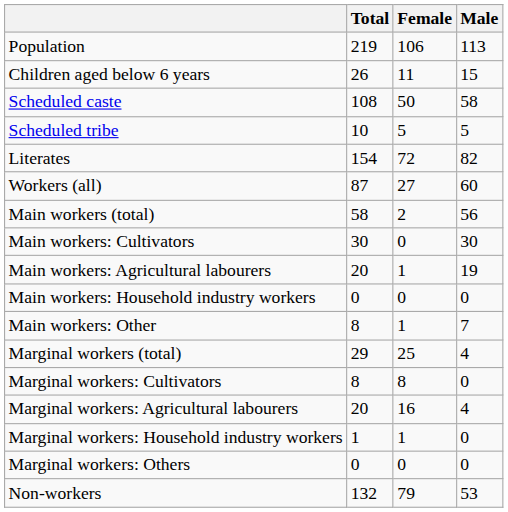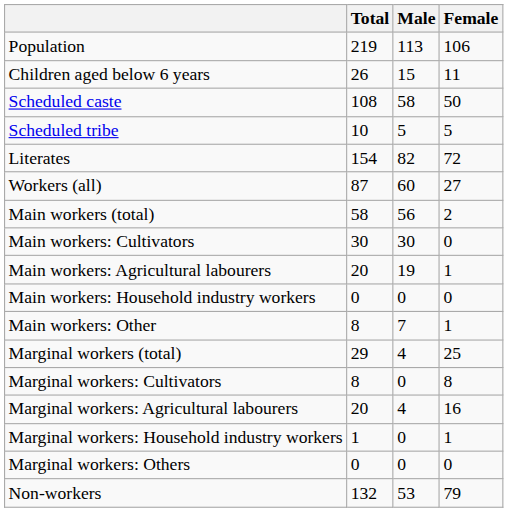columns swapped: Male <-> Female
